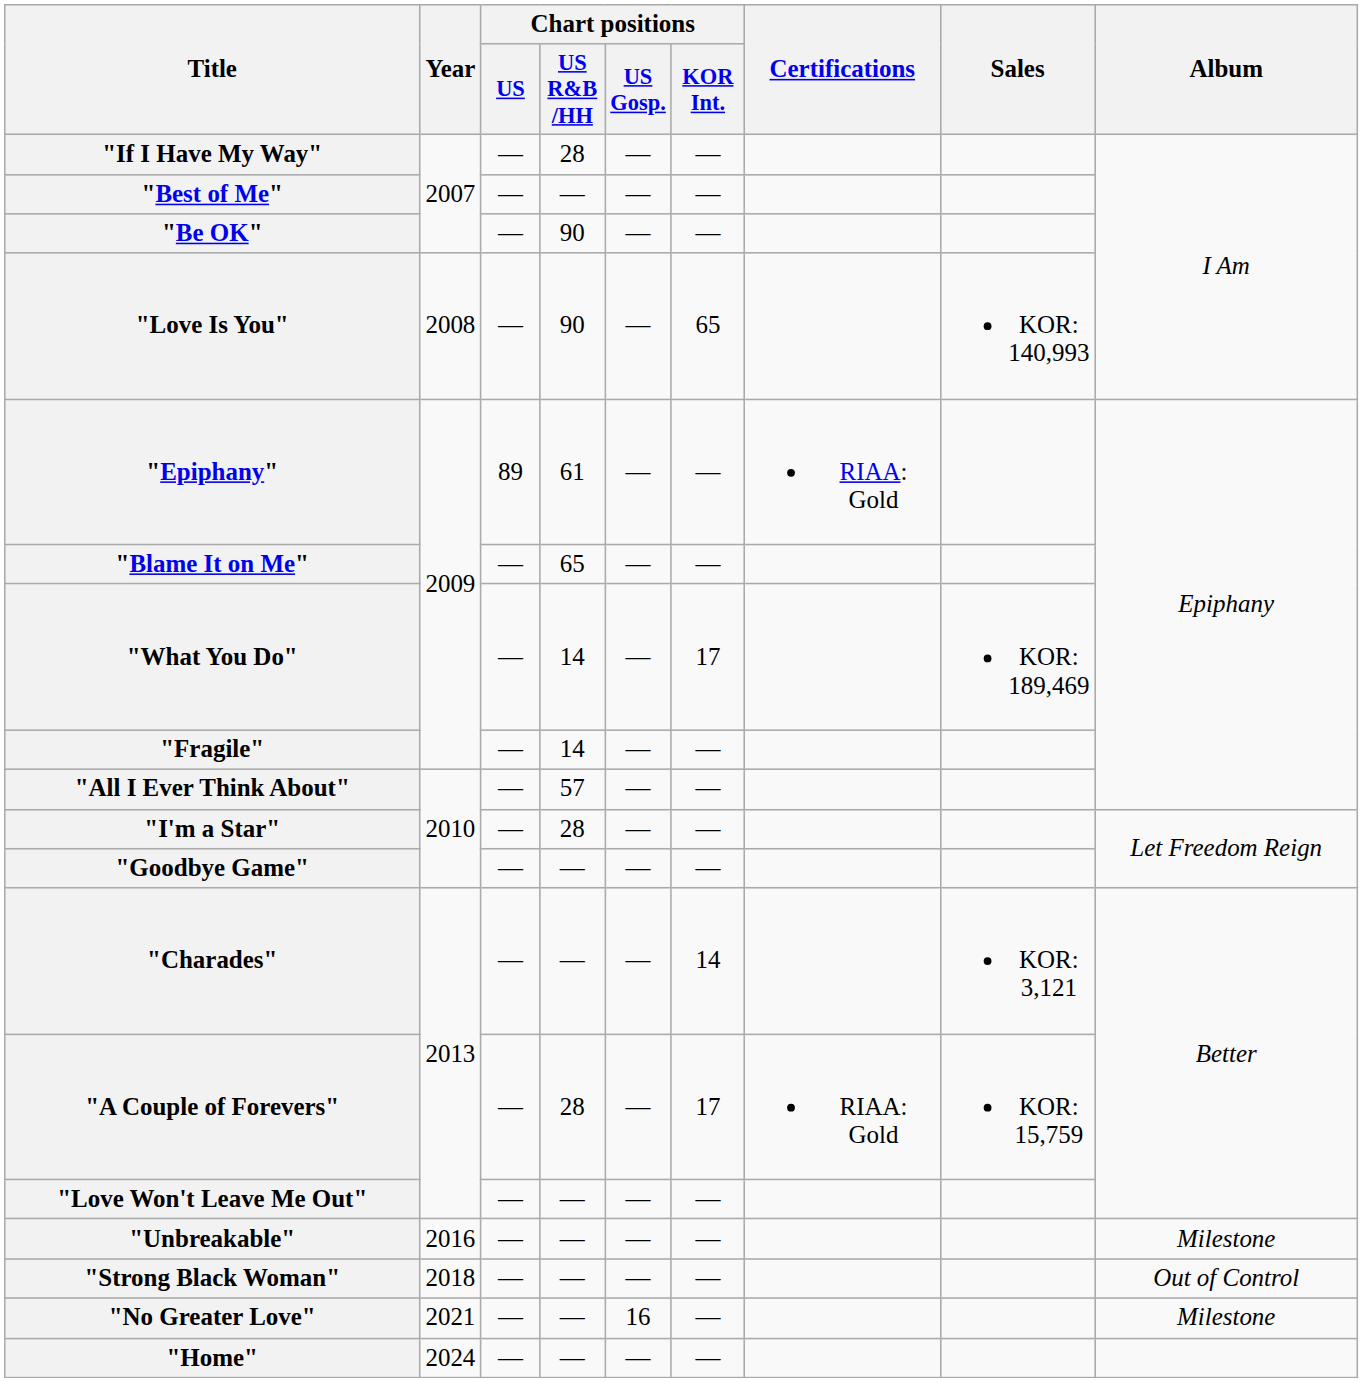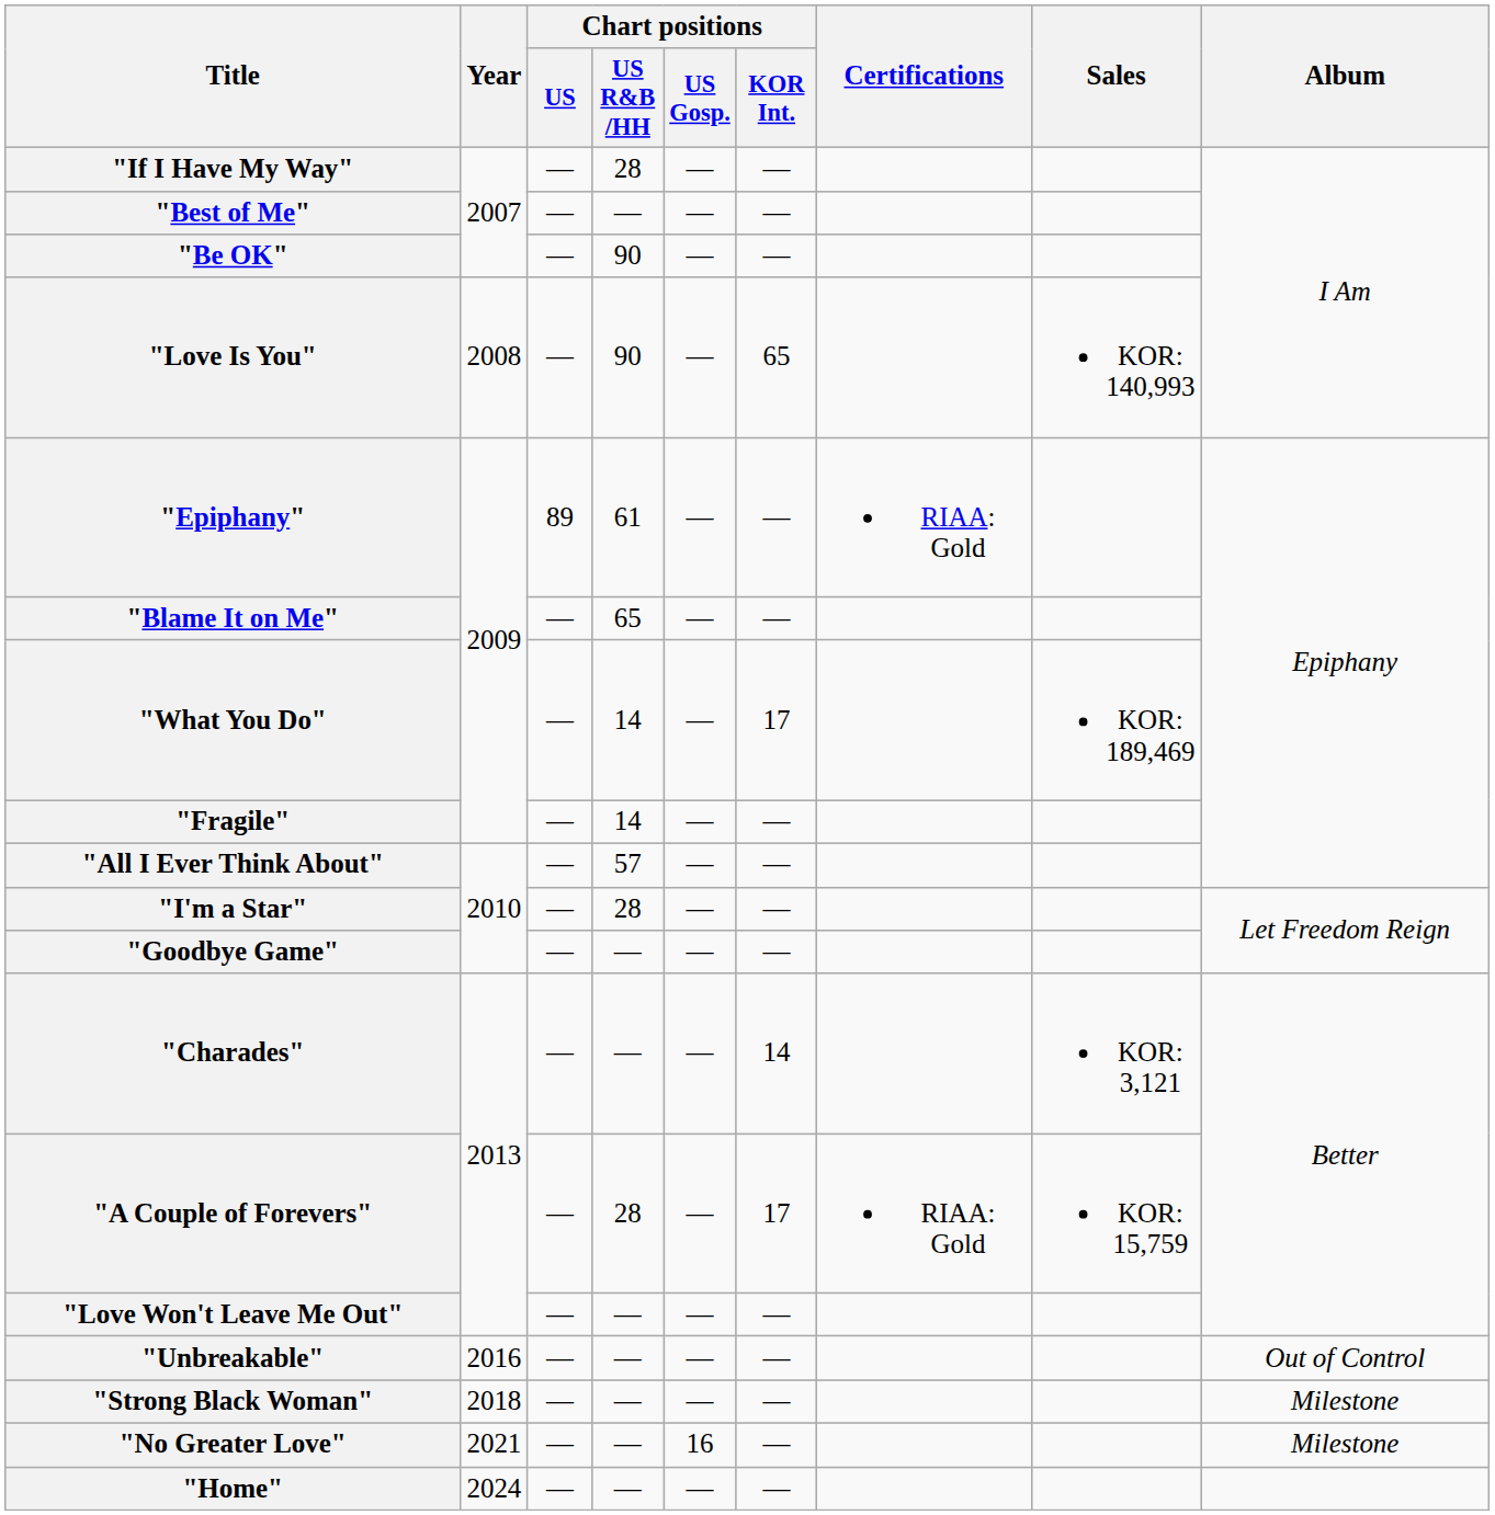"Unbreakable" | Album: Milestone -> Out of Control
"Strong Black Woman" | Album: Out of Control -> Milestone
